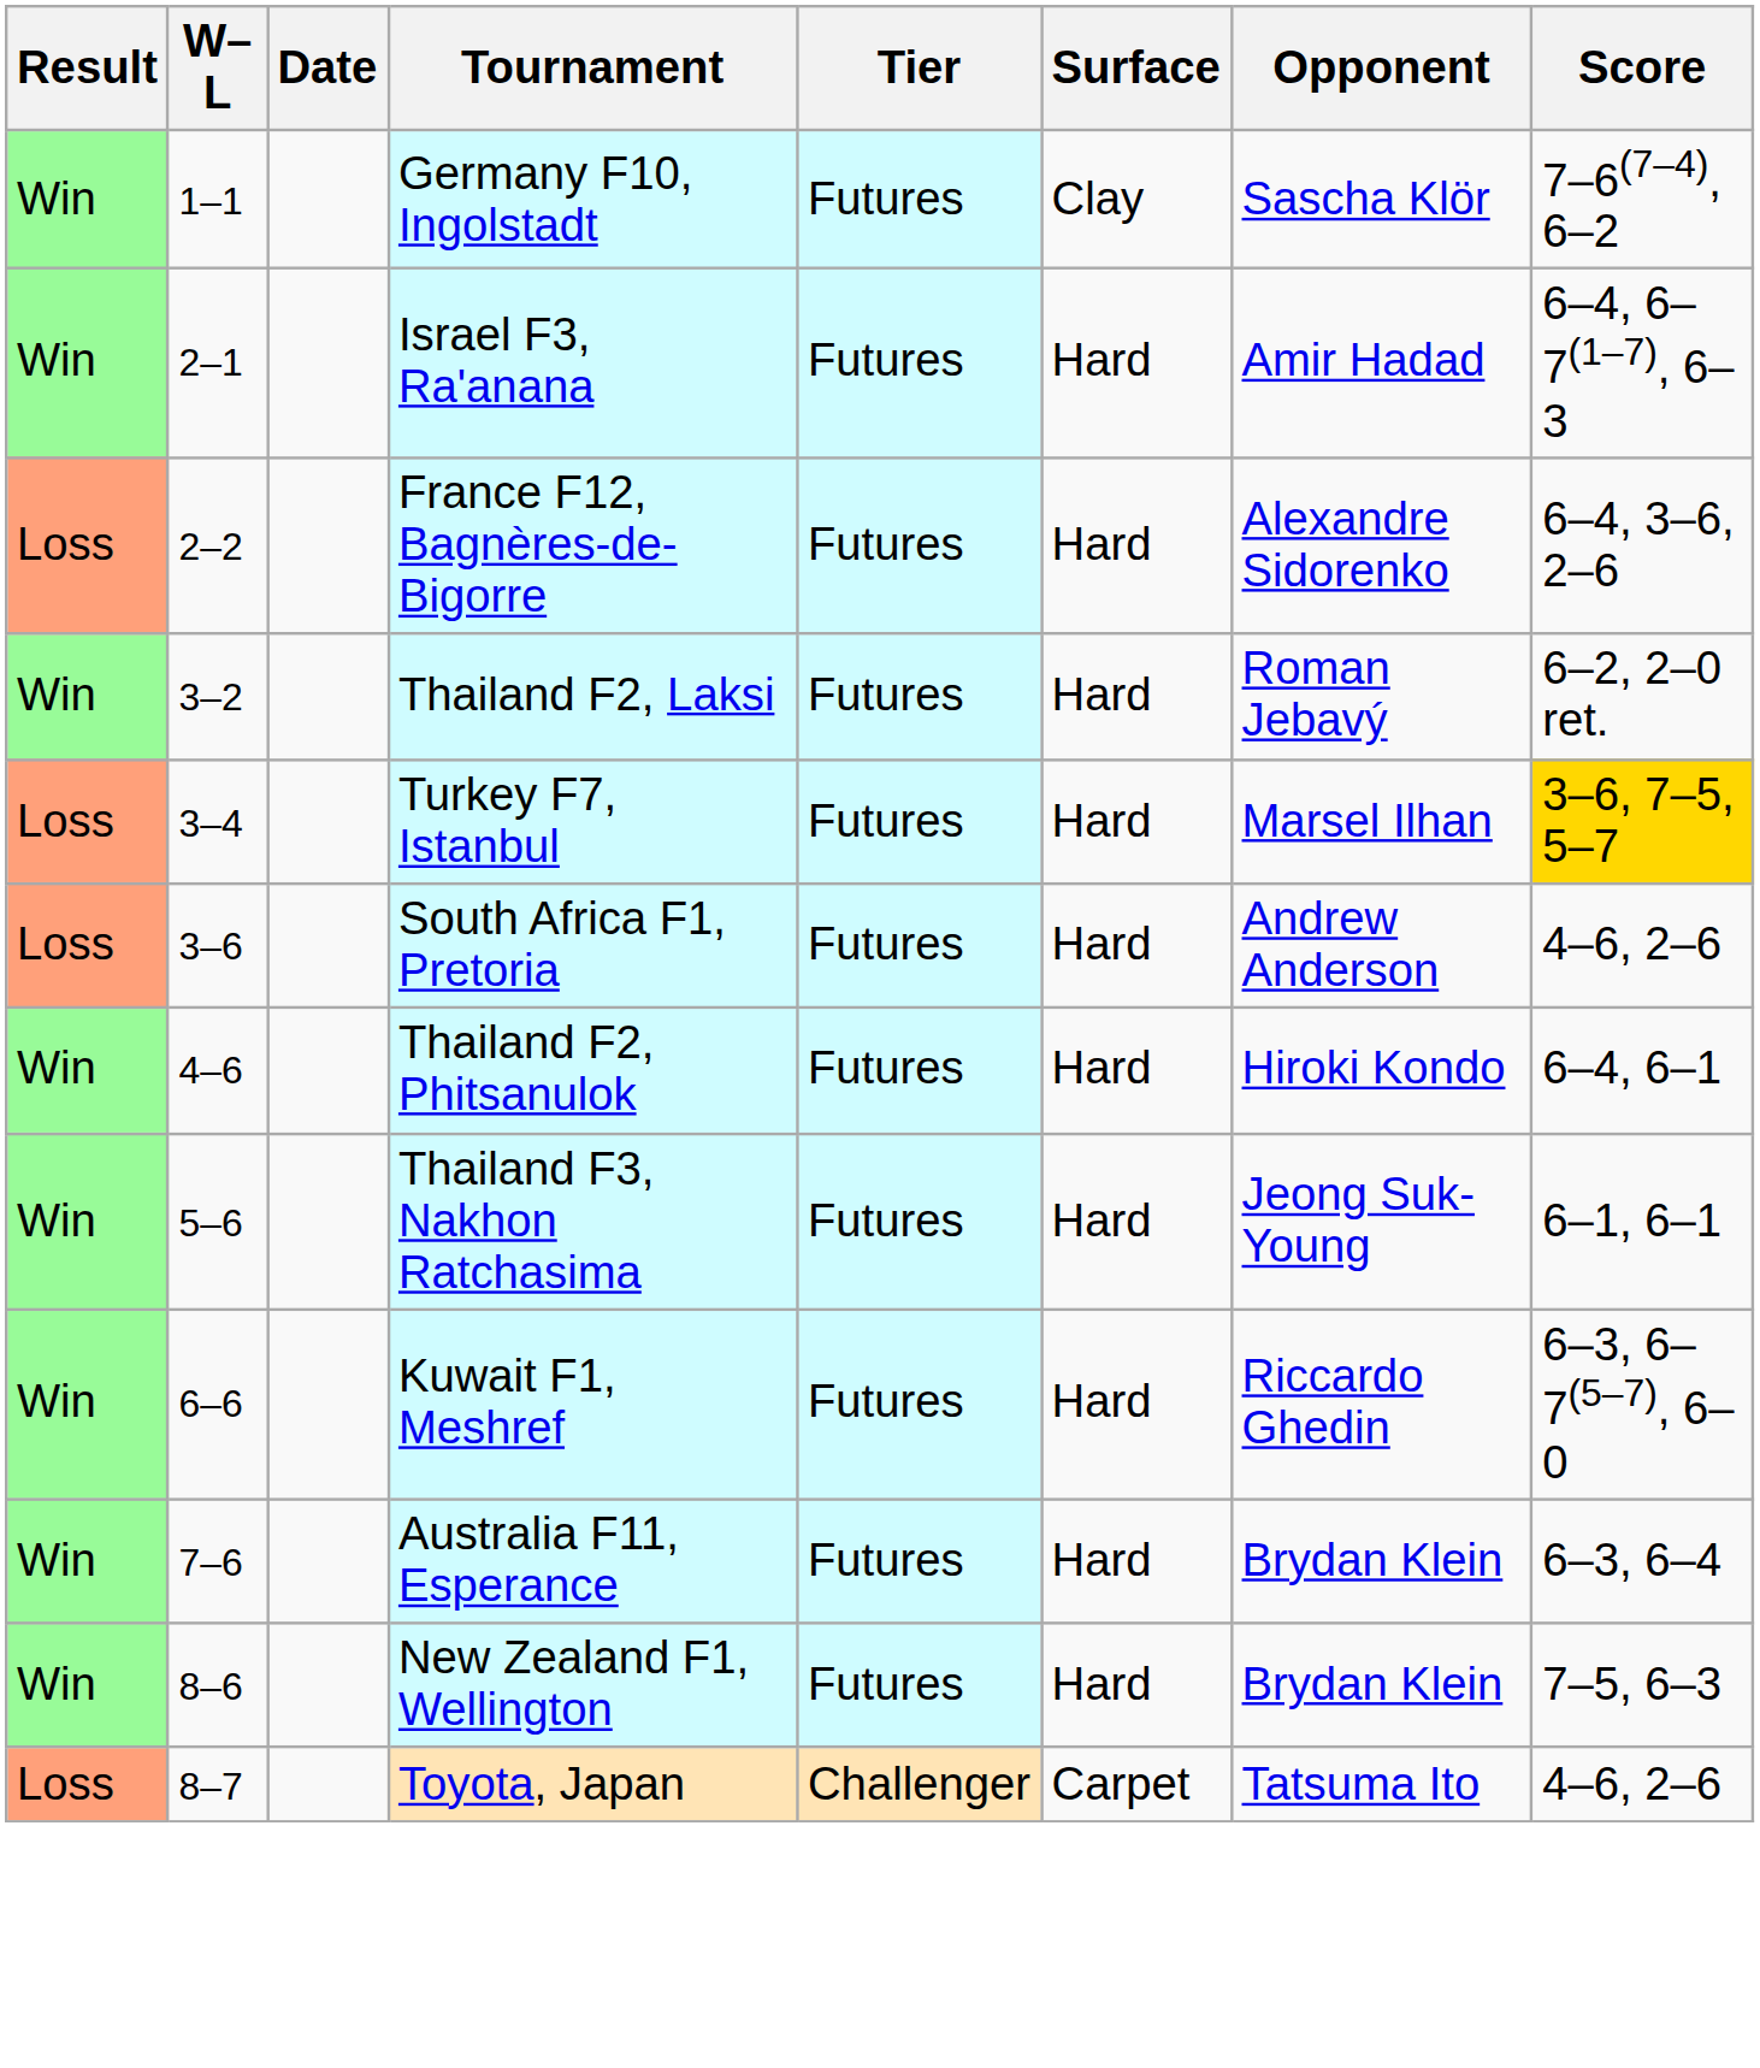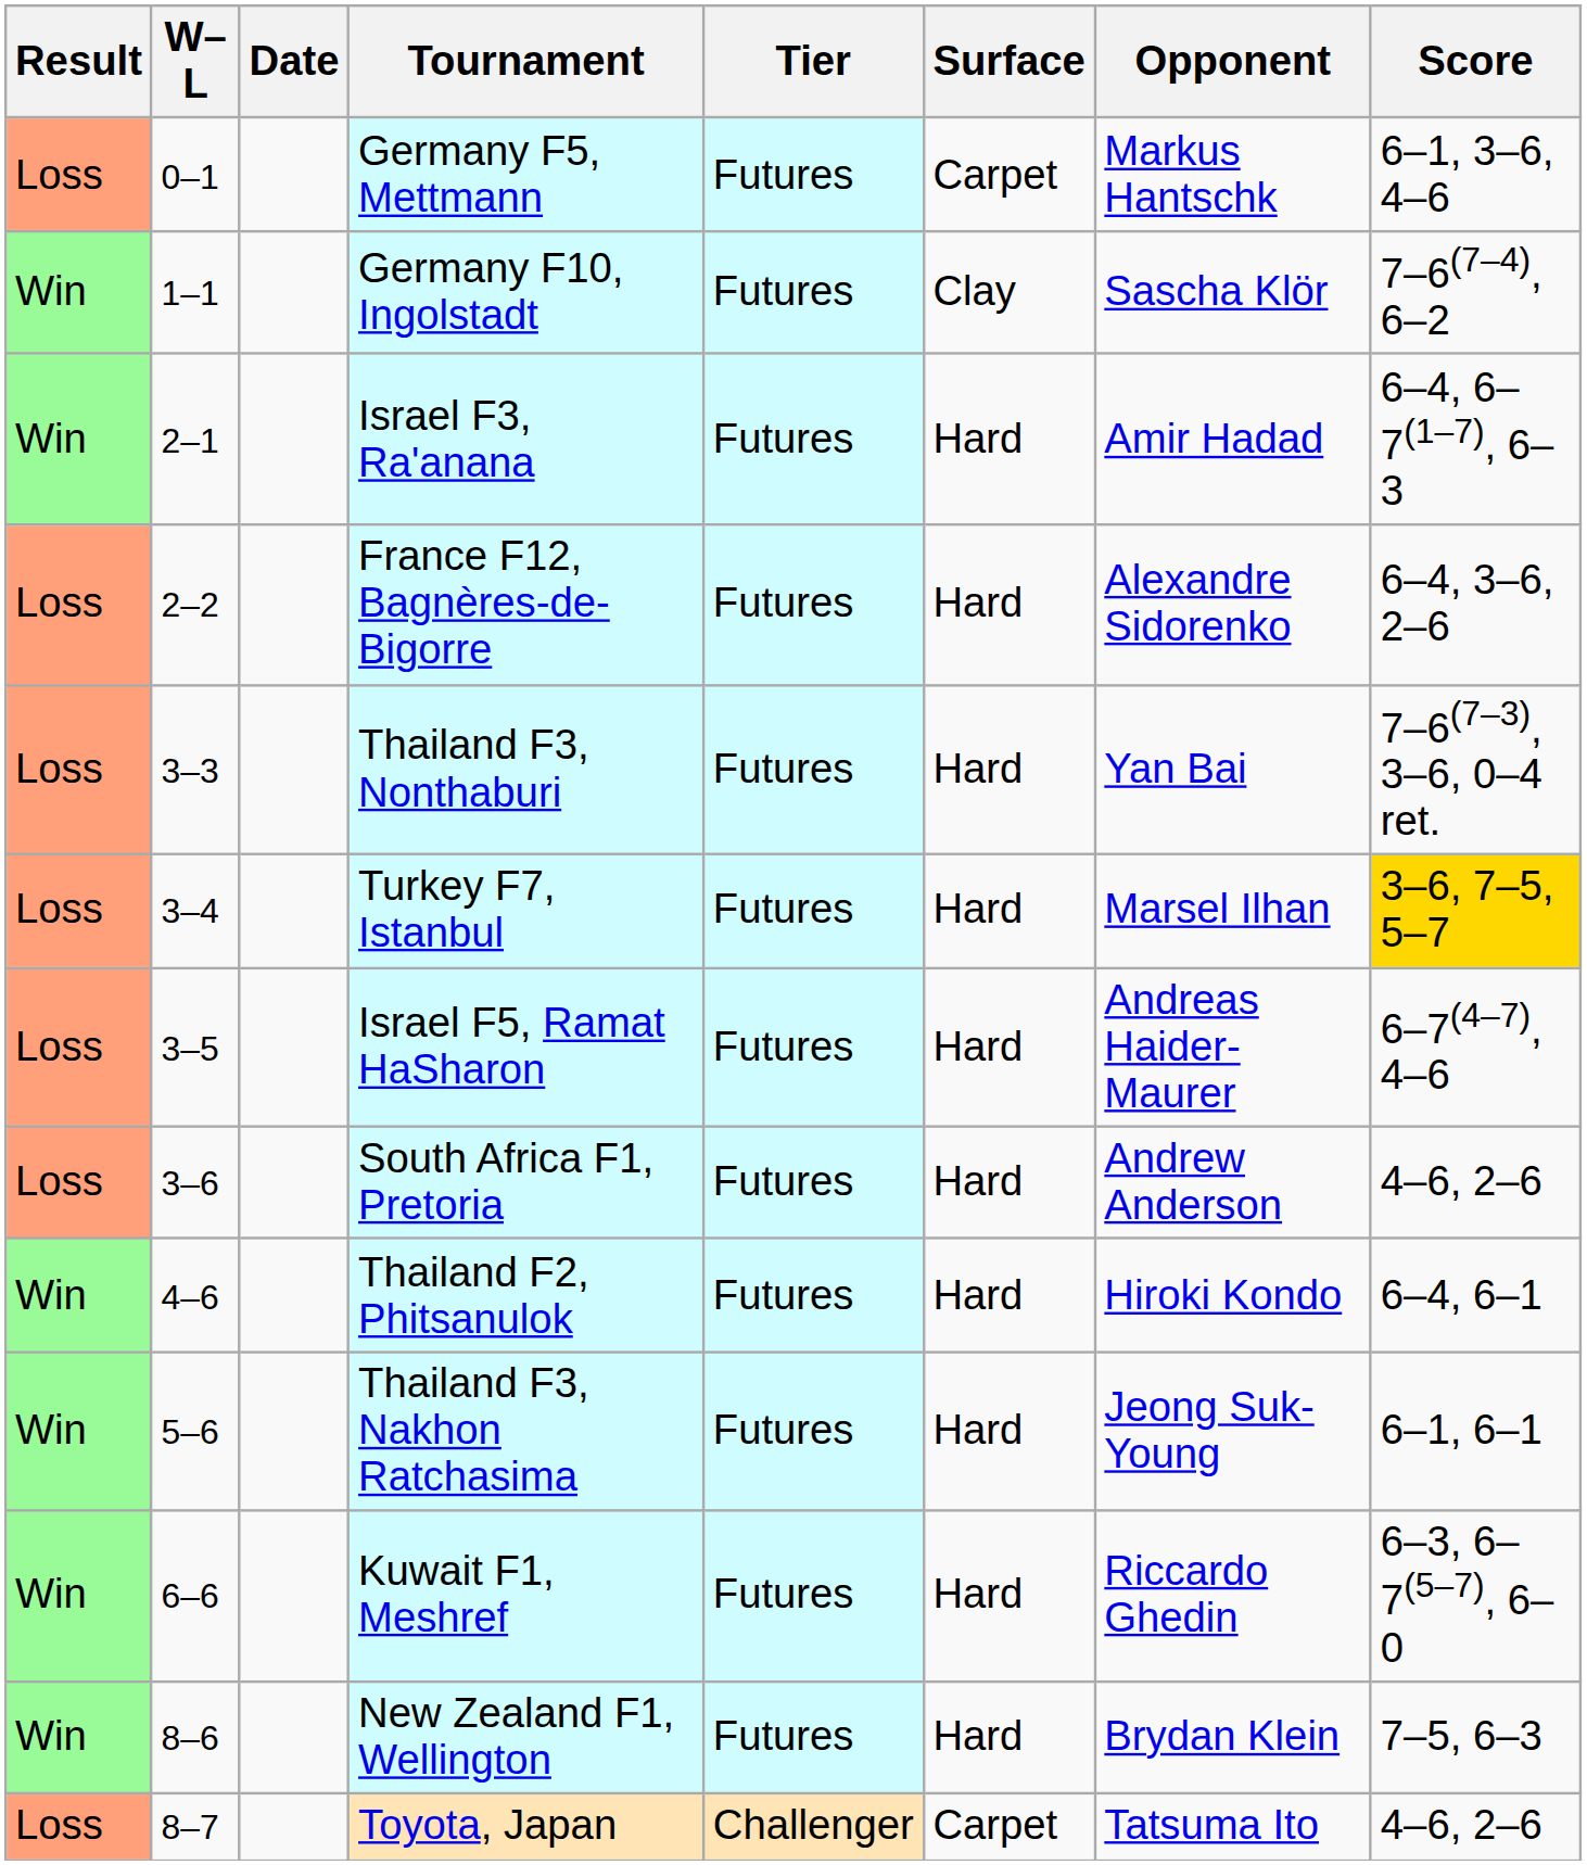+ row: Loss | 0–1 | Germany F5, Mettmann | Futures | Carpet | Markus Hantschk | 6–1, 3–6, 4–6
- row: Win | 3–2 | Thailand F2, Laksi | Futures | Hard | Roman Jebavý | 6–2, 2–0 ret.
+ row: Loss | 3–3 | Thailand F3, Nonthaburi | Futures | Hard | Yan Bai | 7–6(7–3), 3–6, 0–4 ret.
+ row: Loss | 3–5 | Israel F5, Ramat HaSharon | Futures | Hard | Andreas Haider-Maurer | 6–7(4–7), 4–6
- row: Win | 7–6 | Australia F11, Esperance | Futures | Hard | Brydan Klein | 6–3, 6–4
